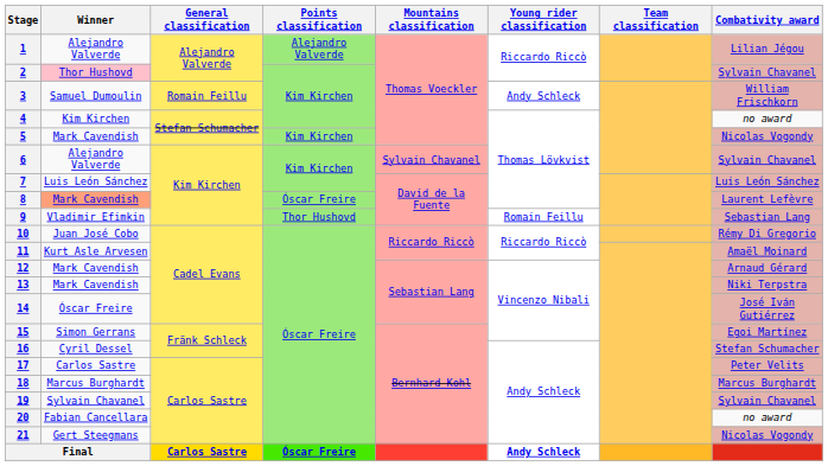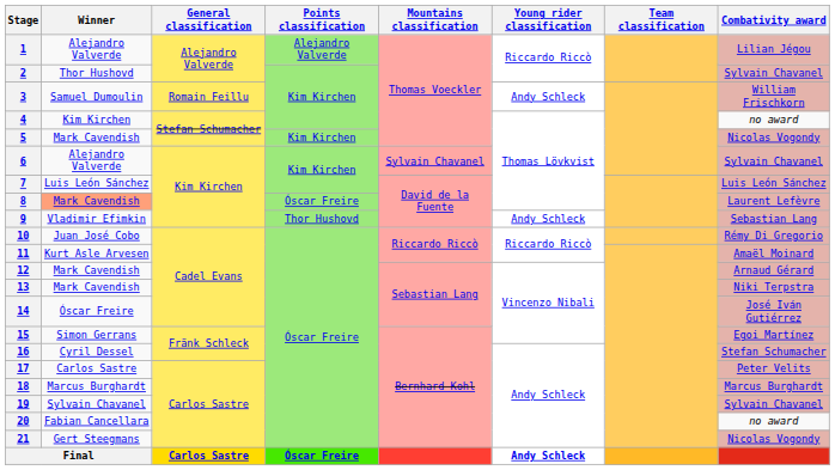2 | Winner: pink background -> no background
9 | Young rider classification: Romain Feillu -> Andy Schleck
